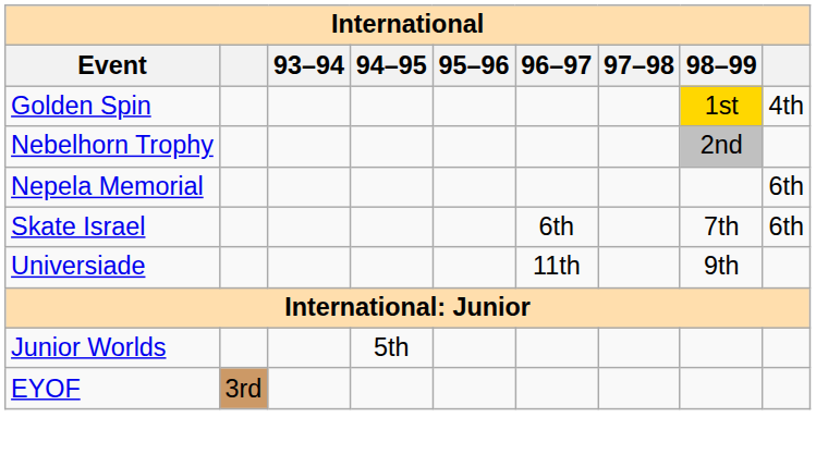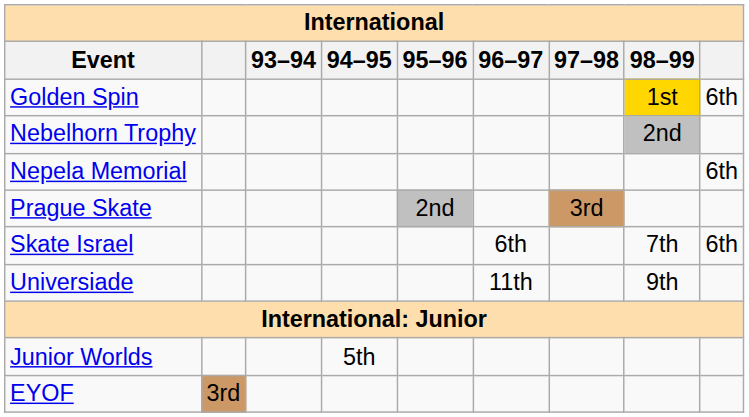Golden Spin | column 9: 4th -> 6th
+ row: Prague Skate | 2nd | 3rd
